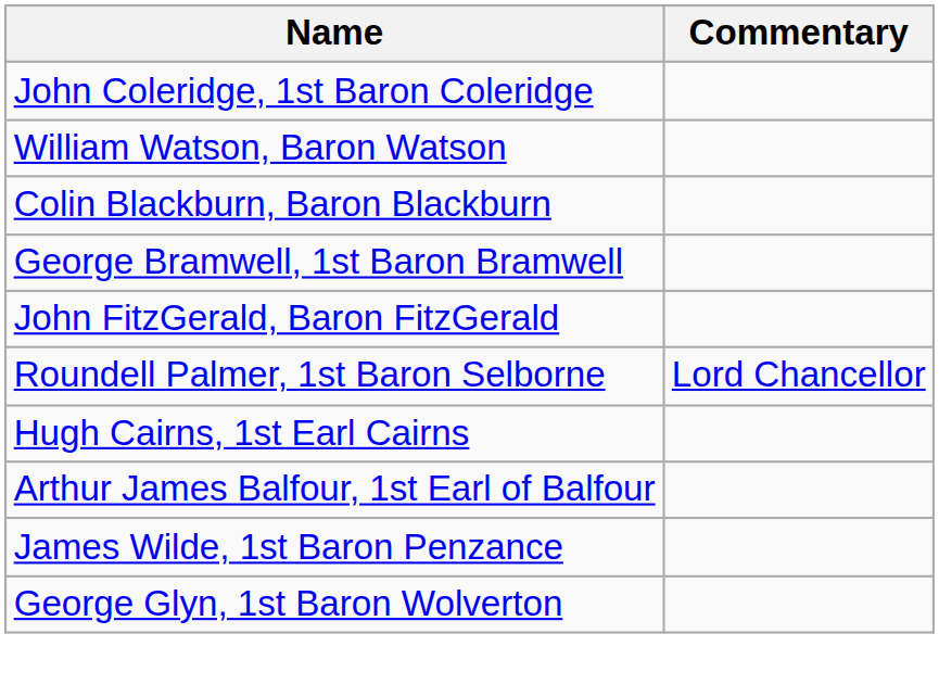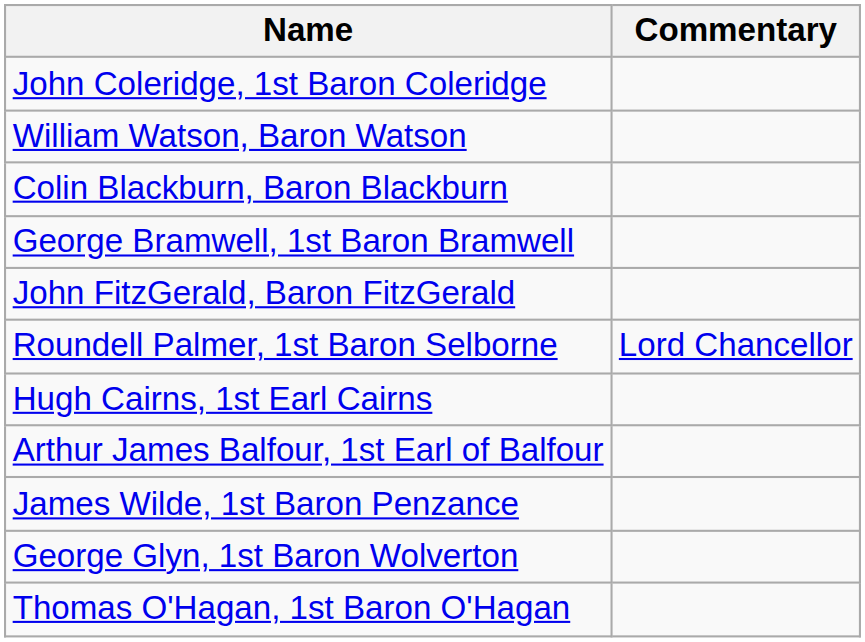+ row: Thomas O'Hagan, 1st Baron O'Hagan
